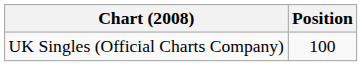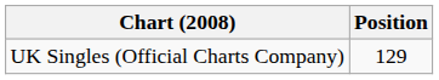UK Singles (Official Charts Company) | Position: 100 -> 129
